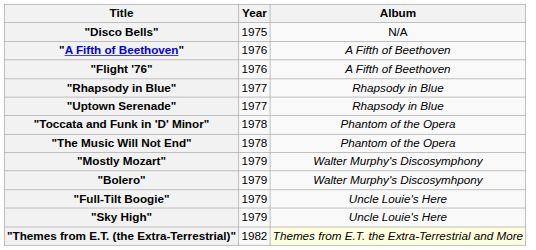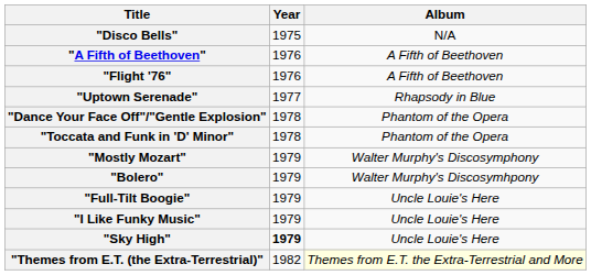- row: "Rhapsody in Blue" | 1977 | Rhapsody in Blue
+ row: "Dance Your Face Off"/"Gentle Explosion" | 1978 | Phantom of the Opera
- row: "The Music Will Not End" | 1978 | Phantom of the Opera
+ row: "I Like Funky Music" | 1979 | Uncle Louie's Here
"Sky High" | Year: normal -> bold
